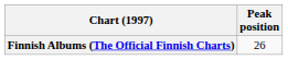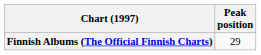Finnish Albums (The Official Finnish Charts) | Peak position: 26 -> 29
